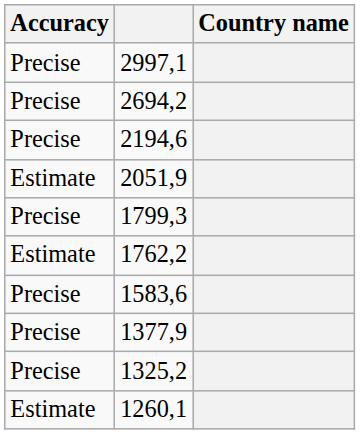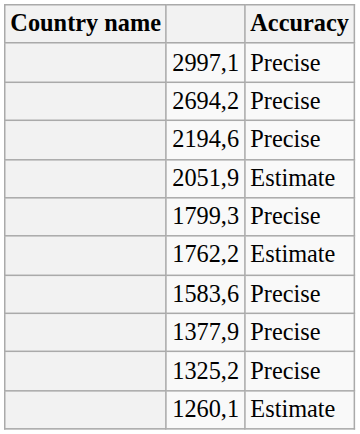columns swapped: Country name <-> Accuracy
